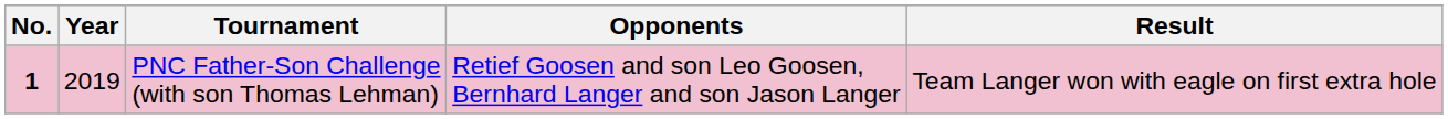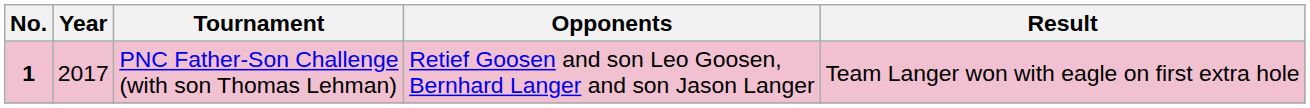PNC Father-Son Challenge (with son Thomas Lehman) | Year: 2019 -> 2017
